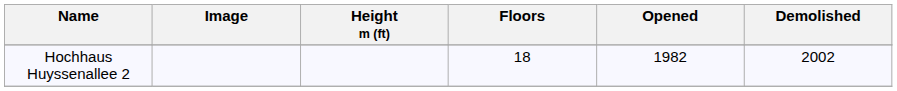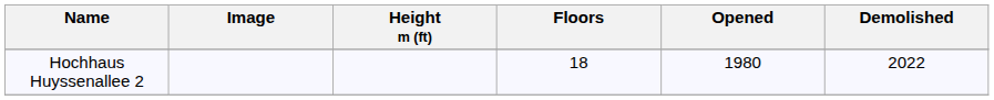Hochhaus Huyssenallee 2 | Opened: 1982 -> 1980
Hochhaus Huyssenallee 2 | Demolished: 2002 -> 2022
